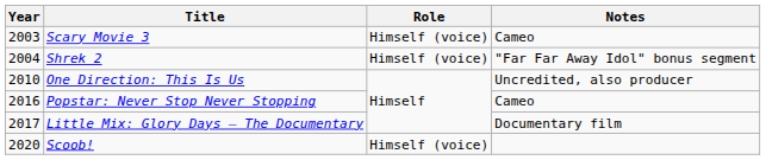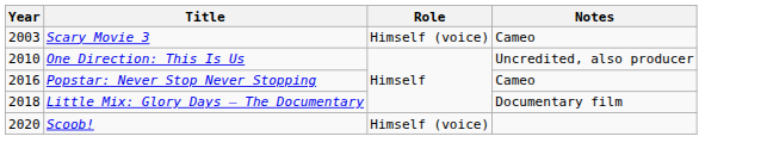- row: 2004 | Shrek 2 | Himself (voice) | "Far Far Away Idol" bonus segment
Little Mix: Glory Days – The Documentary | Year: 2017 -> 2018
